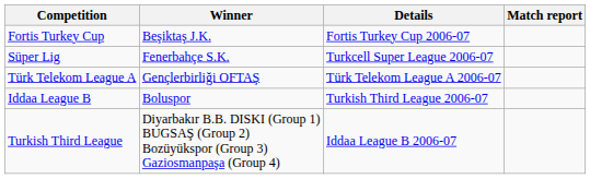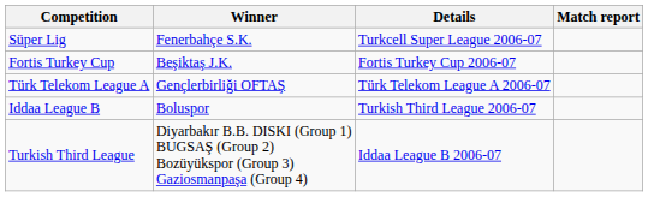rows swapped: Süper Lig <-> Fortis Turkey Cup
